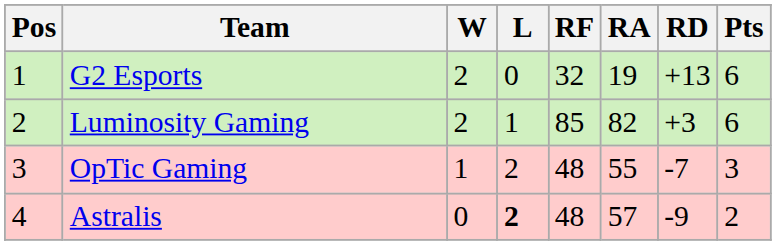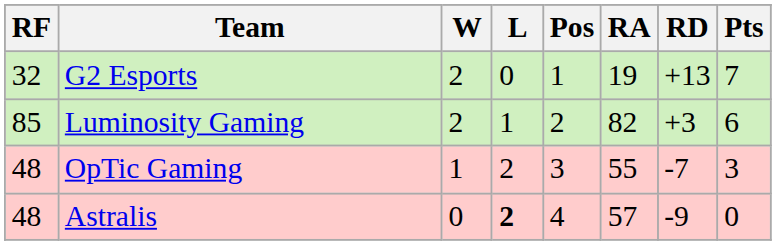columns swapped: Pos <-> RF
G2 Esports | Pts: 6 -> 7
Astralis | Pts: 2 -> 0
